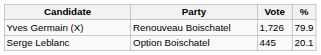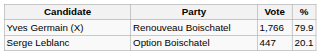Yves Germain (X) | Vote: 1,726 -> 1,766
Serge Leblanc | Vote: 445 -> 447
